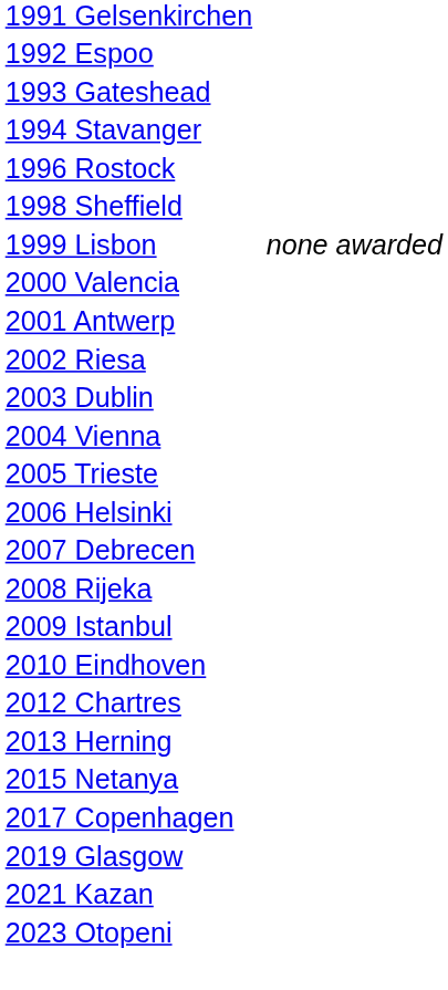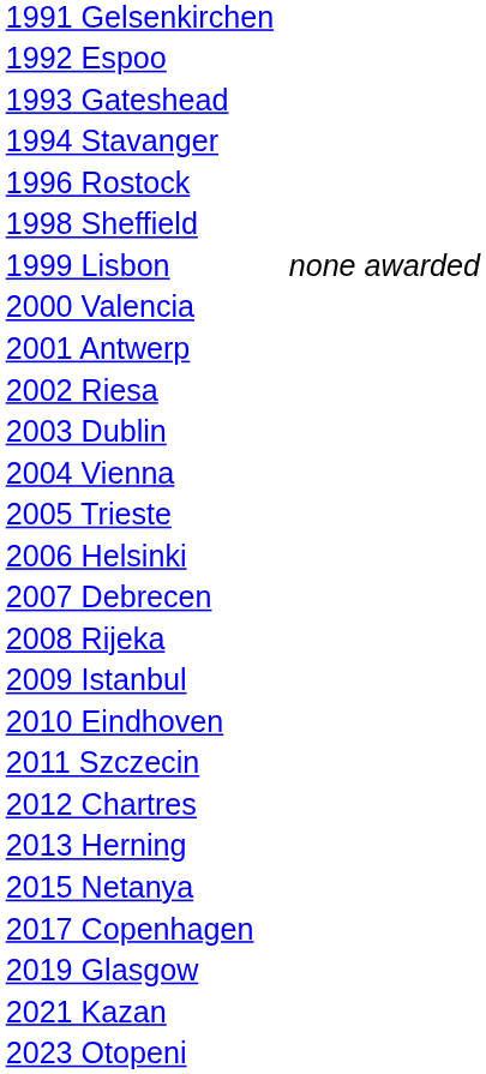+ row: 2011 Szczecin
